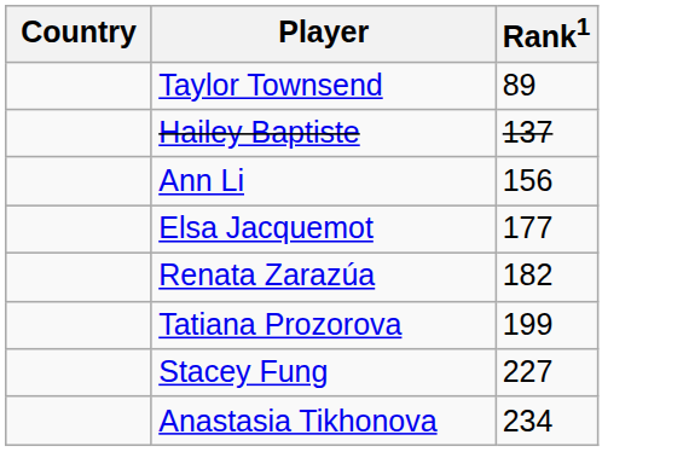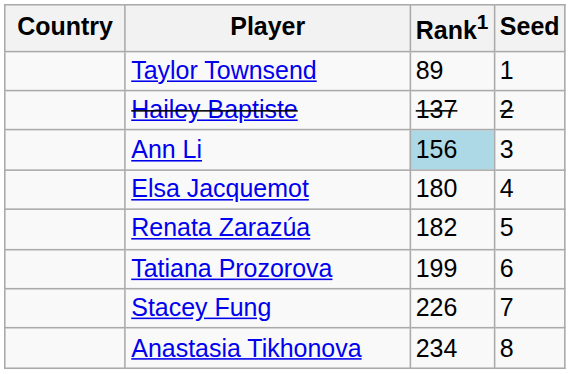+ column: Seed | 1 | 2 | 3 | 4 | 5 | 6 | 7 | 8
Ann Li | Rank1: no background -> lightblue background
Elsa Jacquemot | Rank1: 177 -> 180
Stacey Fung | Rank1: 227 -> 226
